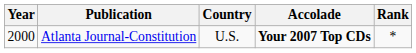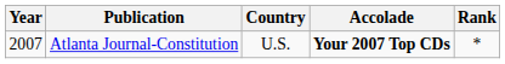Atlanta Journal-Constitution | Year: 2000 -> 2007
